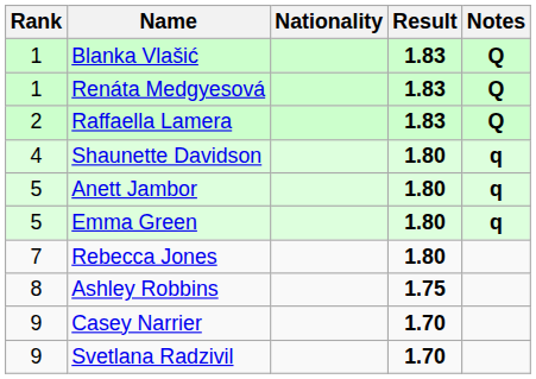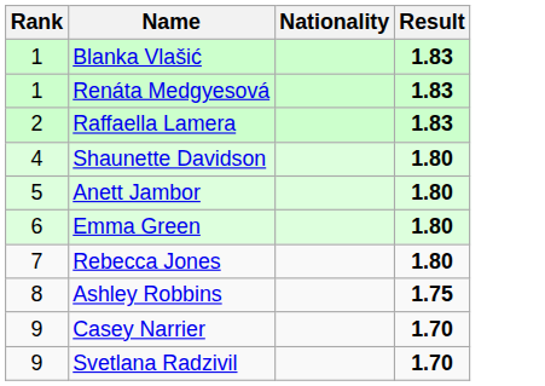- column: Notes | Q | Q | Q | q | q | q
Emma Green | Rank: 5 -> 6
